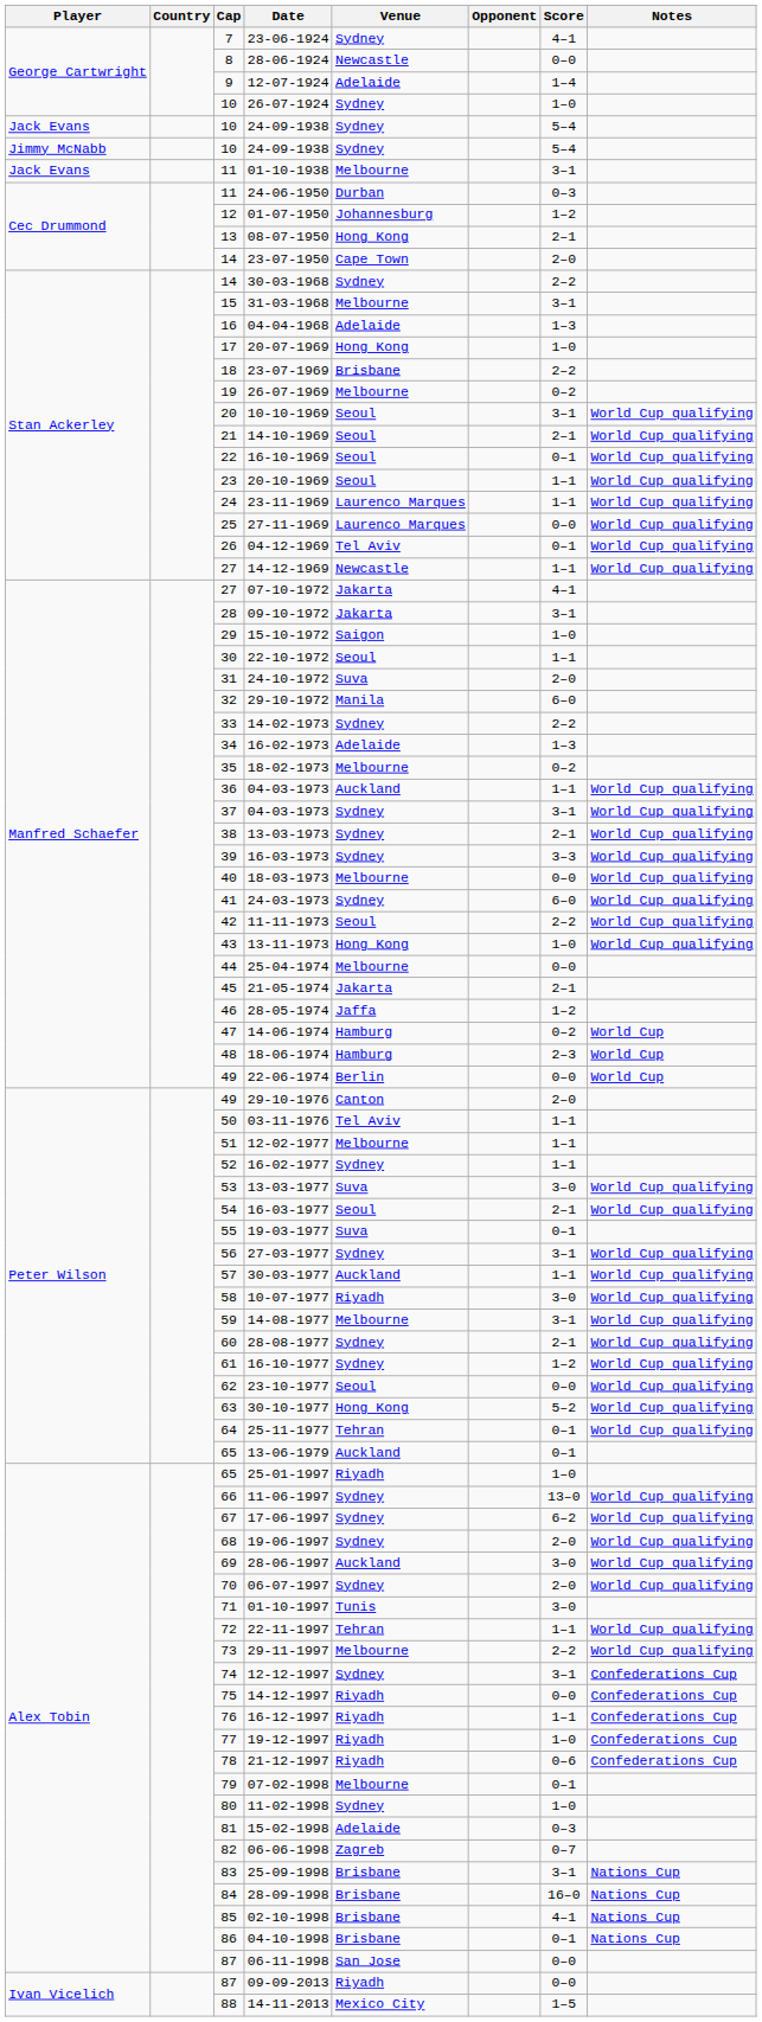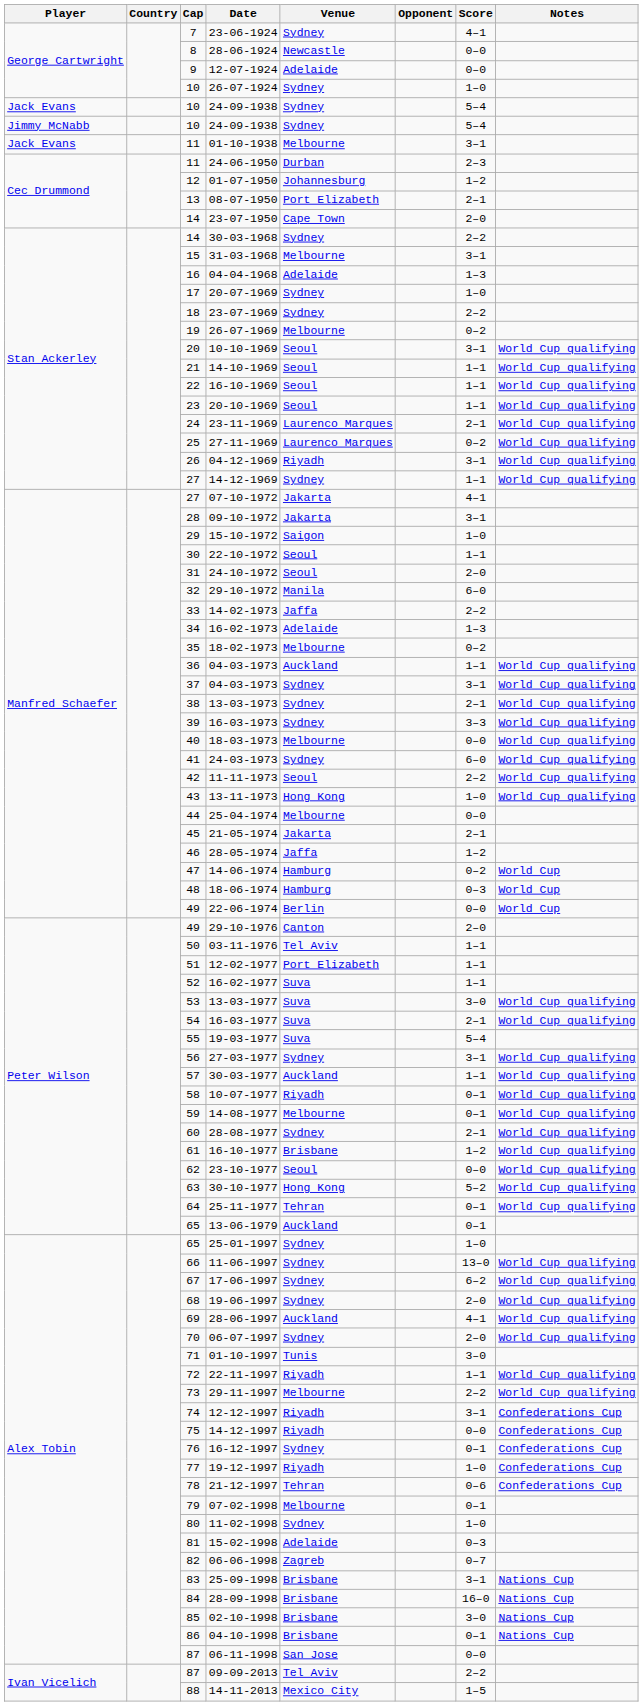12-07-1924 | Score: 1–4 -> 0–0
24-06-1950 | Score: 0–3 -> 2–3
08-07-1950 | Venue: Hong Kong -> Port Elizabeth
20-07-1969 | Venue: Hong Kong -> Sydney
23-07-1969 | Venue: Brisbane -> Sydney
14-10-1969 | Score: 2–1 -> 1–1
16-10-1969 | Score: 0–1 -> 1–1
23-11-1969 | Score: 1–1 -> 2–1
27-11-1969 | Score: 0–0 -> 0–2
04-12-1969 | Venue: Tel Aviv -> Riyadh
04-12-1969 | Score: 0–1 -> 3–1
14-12-1969 | Venue: Newcastle -> Sydney
24-10-1972 | Venue: Suva -> Seoul
14-02-1973 | Venue: Sydney -> Jaffa
18-06-1974 | Score: 2–3 -> 0–3
12-02-1977 | Venue: Melbourne -> Port Elizabeth
16-02-1977 | Venue: Sydney -> Suva
16-03-1977 | Venue: Seoul -> Suva
19-03-1977 | Score: 0–1 -> 5–4
10-07-1977 | Score: 3–0 -> 0–1
14-08-1977 | Score: 3–1 -> 0–1
16-10-1977 | Venue: Sydney -> Brisbane
25-01-1997 | Venue: Riyadh -> Sydney
28-06-1997 | Score: 3–0 -> 4–1
22-11-1997 | Venue: Tehran -> Riyadh
12-12-1997 | Venue: Sydney -> Riyadh
16-12-1997 | Venue: Riyadh -> Sydney
16-12-1997 | Score: 1–1 -> 0–1
21-12-1997 | Venue: Riyadh -> Tehran
02-10-1998 | Score: 4–1 -> 3–0
09-09-2013 | Venue: Riyadh -> Tel Aviv
09-09-2013 | Score: 0–0 -> 2–2
